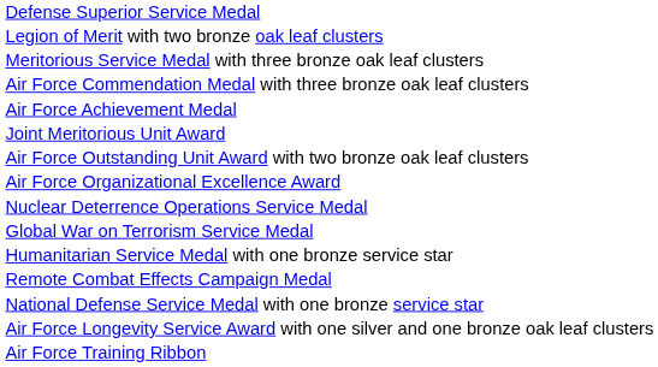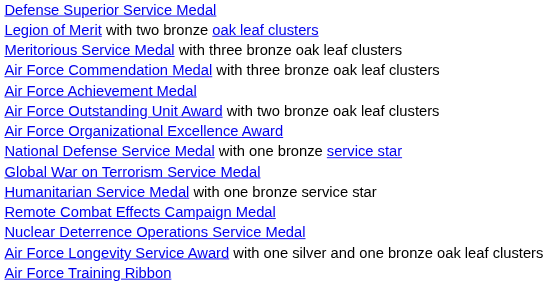- row: Joint Meritorious Unit Award
rows swapped: National Defense Service Medal with one bronze service star <-> Nuclear Deterrence Operations Service Medal
